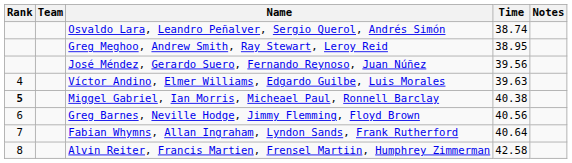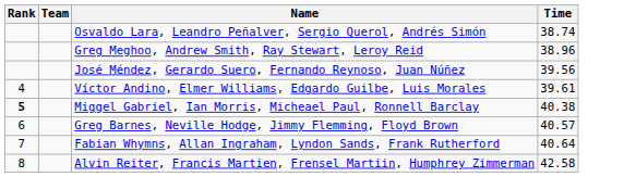- column: Notes
Greg Meghoo, Andrew Smith, Ray Stewart, Leroy Reid | Time: 38.95 -> 38.96
Víctor Andino, Elmer Williams, Edgardo Guilbe, Luis Morales | Time: 39.63 -> 39.61
Greg Barnes, Neville Hodge, Jimmy Flemming, Floyd Brown | Time: 40.56 -> 40.57
